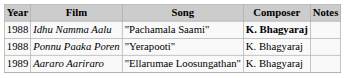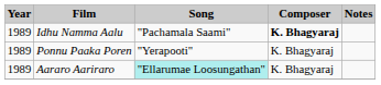Idhu Namma Aalu | Year: 1988 -> 1989
Ponnu Paaka Poren | Year: 1988 -> 1989
Aararo Aariraro | Song: no background -> paleturquoise background
